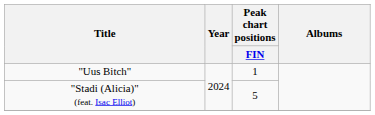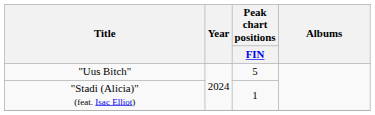"Uus Bitch" | Peak chart positions / FIN: 1 -> 5
"Stadi (Alicia)" (feat. Isac Elliot) | Peak chart positions / FIN: 5 -> 1
